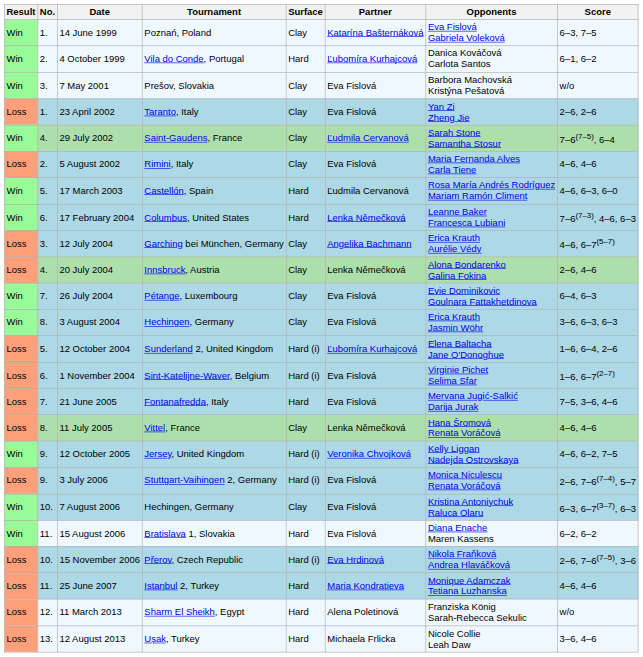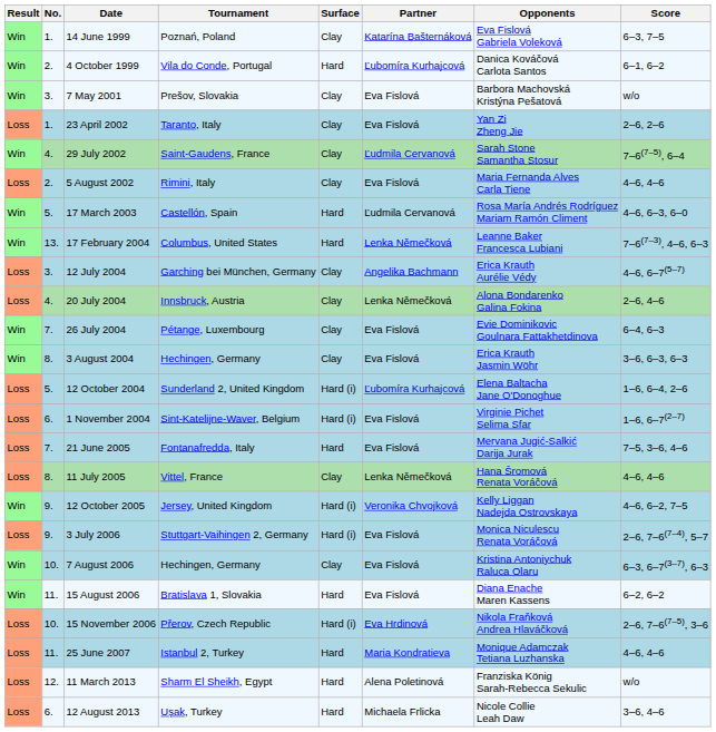17 February 2004 | No.: 6. -> 13.
12 August 2013 | No.: 13. -> 6.
